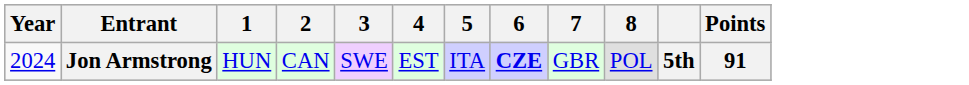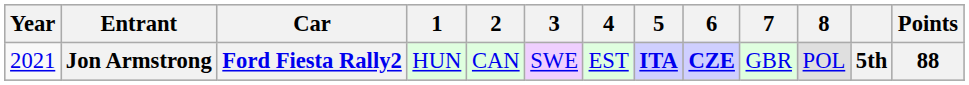+ column: Car | Ford Fiesta Rally2
Jon Armstrong | Year: 2024 -> 2021
Jon Armstrong | 5: normal -> bold
Jon Armstrong | Points: 91 -> 88
